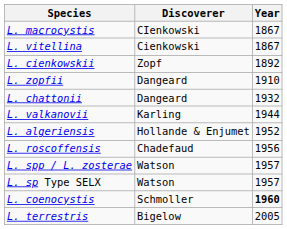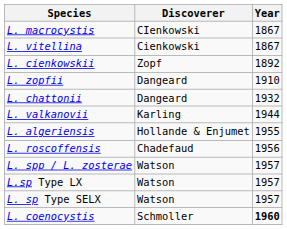L. algeriensis | Year: 1952 -> 1955
+ row: L.sp Type LX | Watson | 1957
- row: L. terrestris | Bigelow | 2005
